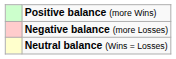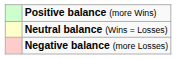rows swapped: Neutral balance (Wins = Losses) <-> Negative balance (more Losses)
